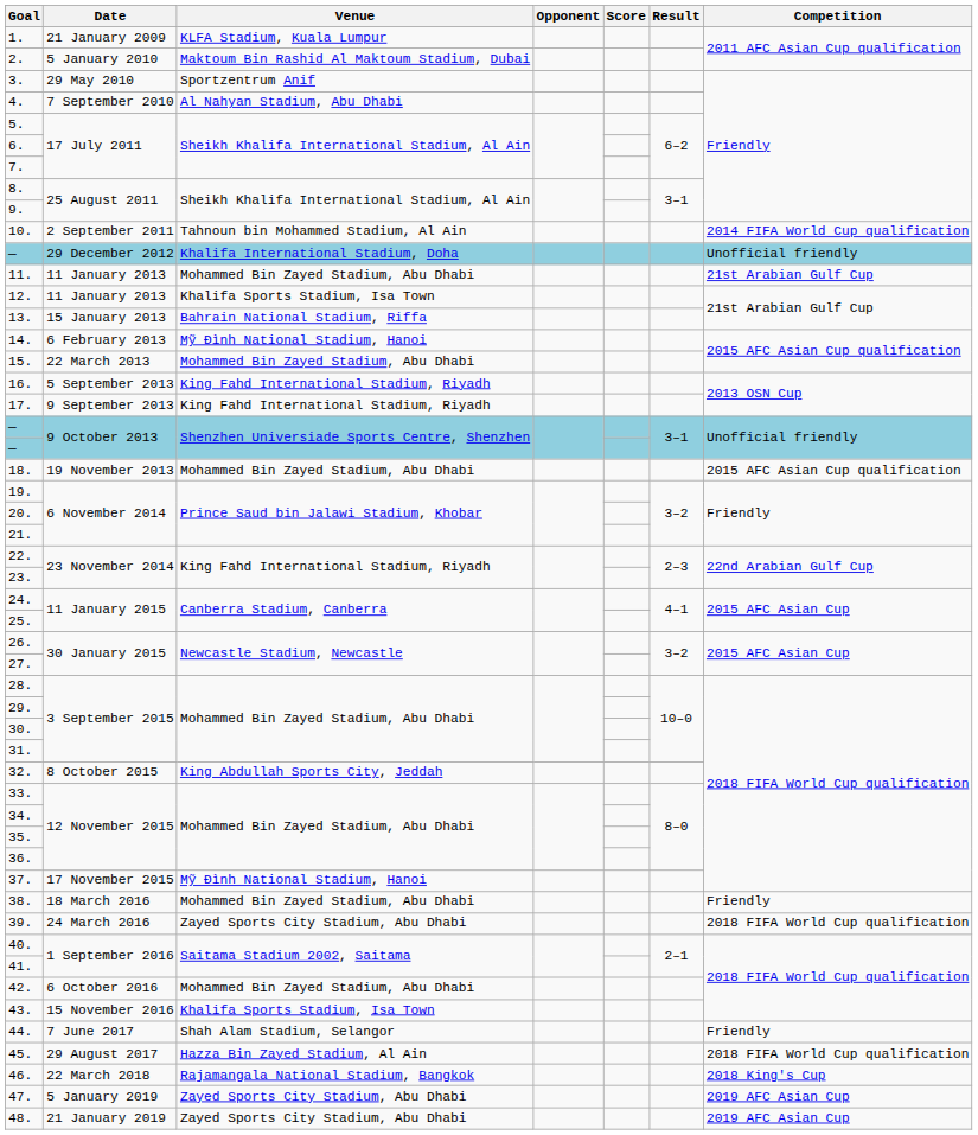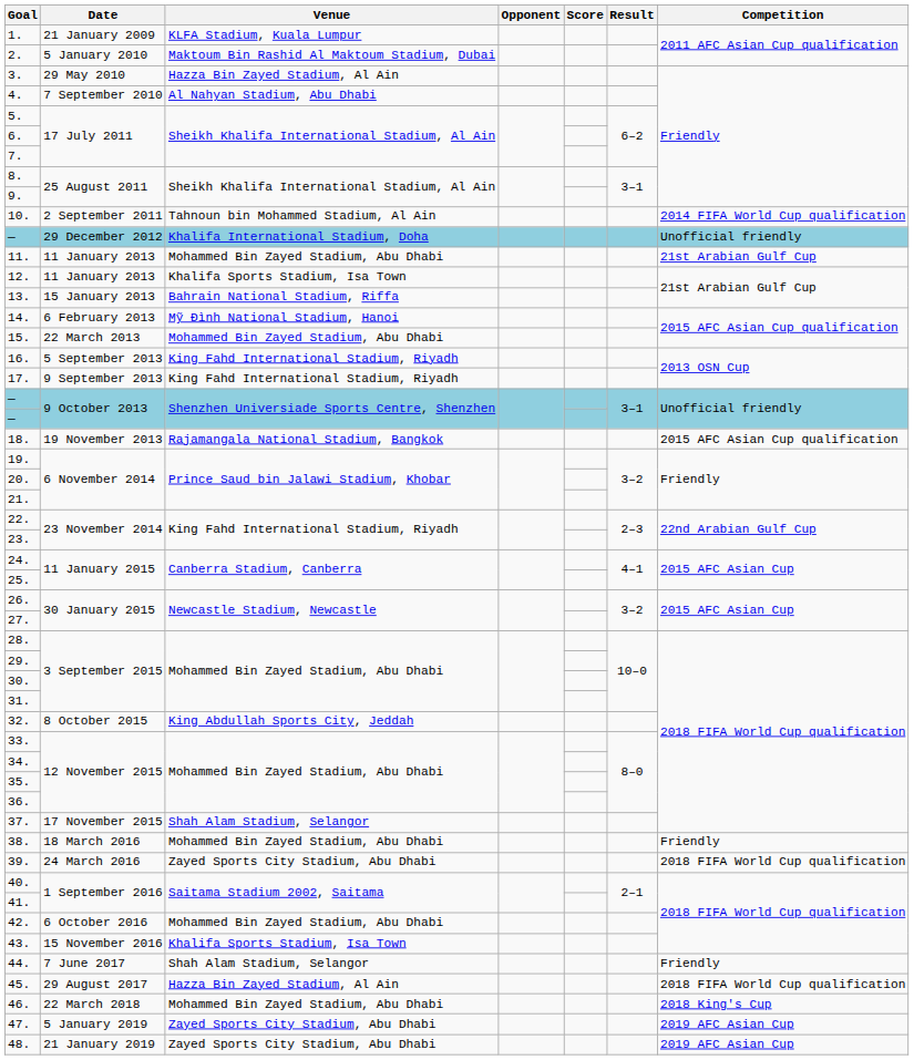3. | Venue: Sportzentrum Anif -> Hazza Bin Zayed Stadium, Al Ain
18. | Venue: Mohammed Bin Zayed Stadium, Abu Dhabi -> Rajamangala National Stadium, Bangkok
37. | Venue: Mỹ Đình National Stadium, Hanoi -> Shah Alam Stadium, Selangor
46. | Venue: Rajamangala National Stadium, Bangkok -> Mohammed Bin Zayed Stadium, Abu Dhabi
